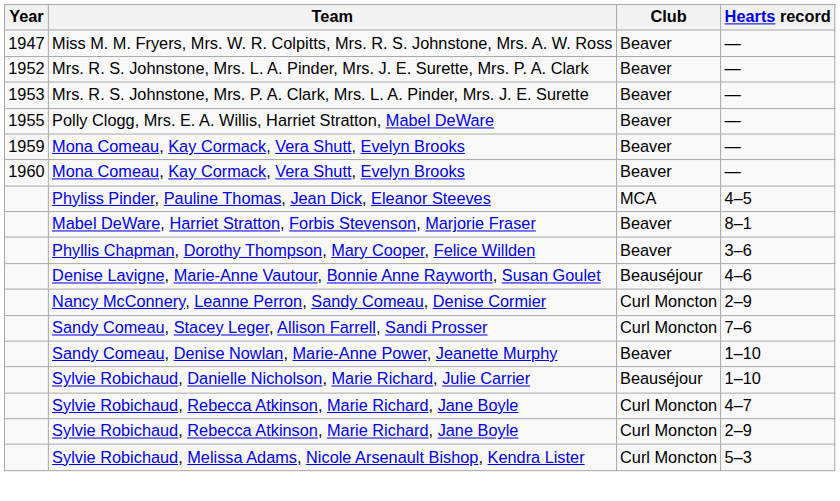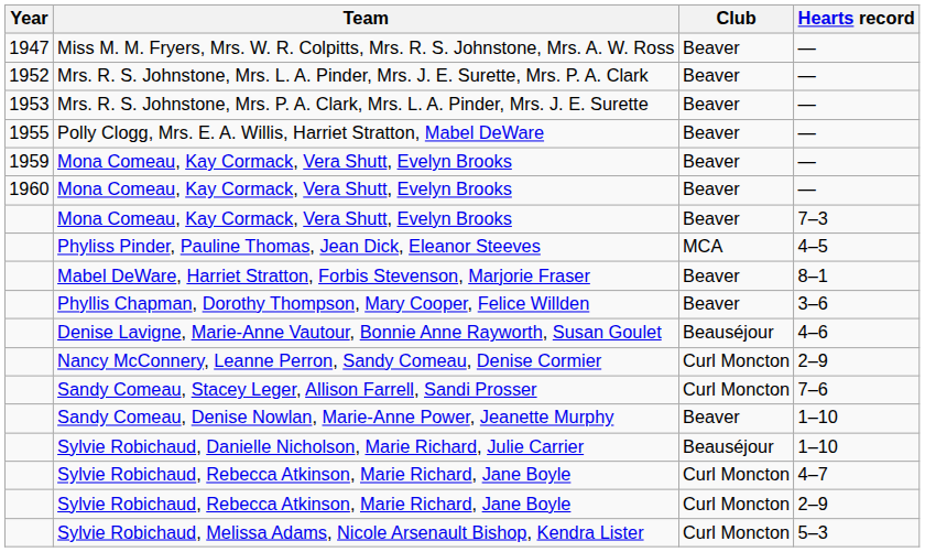+ row: Mona Comeau, Kay Cormack, Vera Shutt, Evelyn Brooks | Beaver | 7–3
